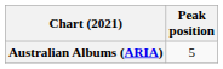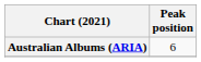Australian Albums (ARIA) | Peak position: 5 -> 6
